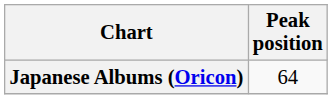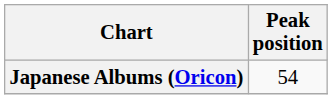Japanese Albums (Oricon) | Peak position: 64 -> 54
